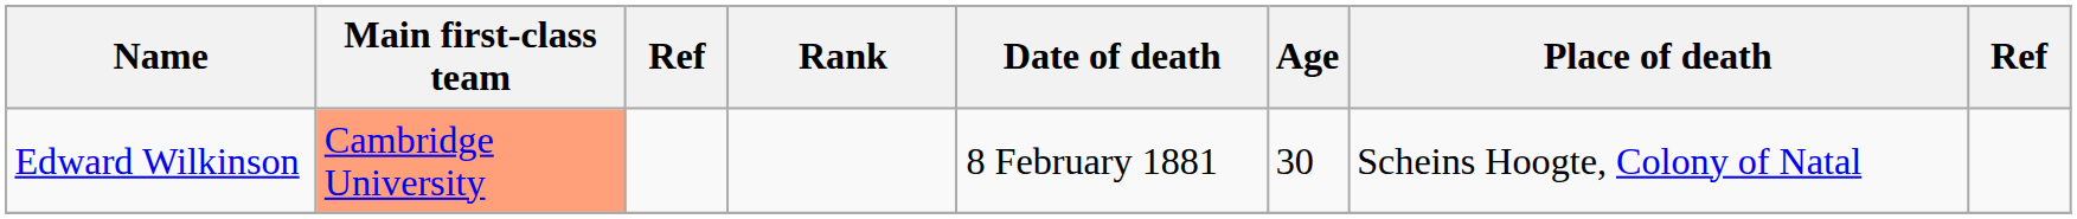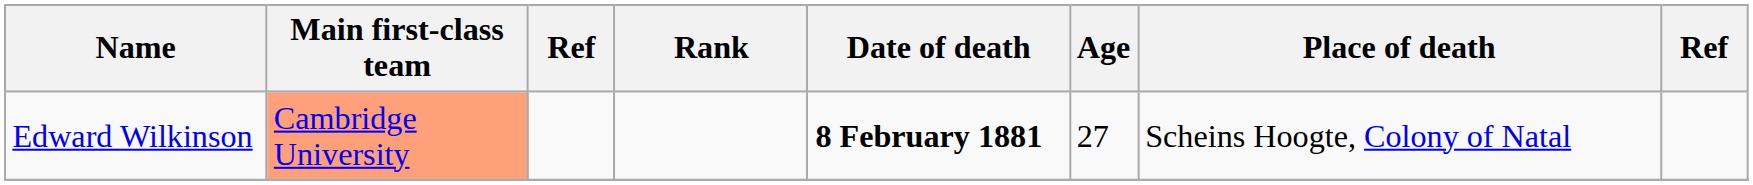Edward Wilkinson | Date of death: normal -> bold
Edward Wilkinson | Age: 30 -> 27
